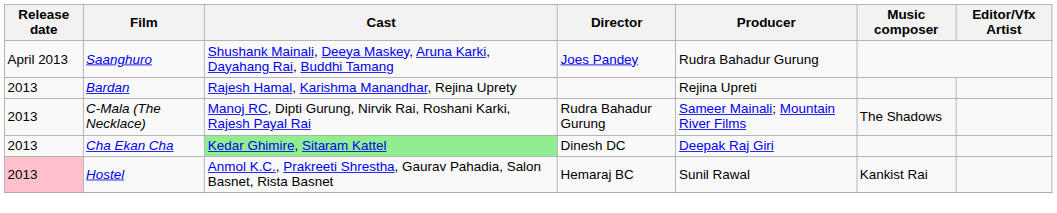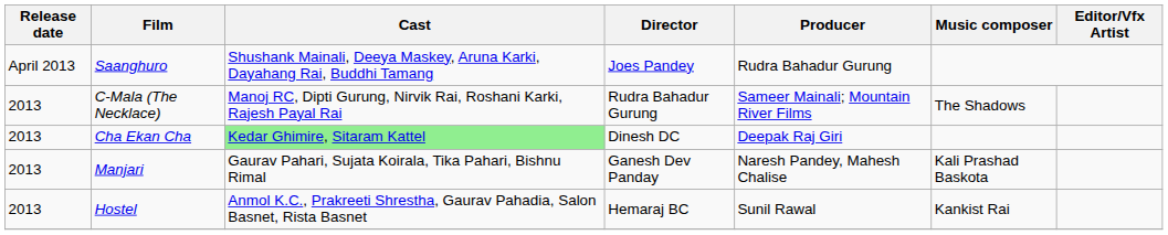- row: 2013 | Bardan | Rajesh Hamal, Karishma Manandhar, Rejina Uprety | Rejina Upreti
+ row: 2013 | Manjari | Gaurav Pahari, Sujata Koirala, Tika Pahari, Bishnu Rimal | Ganesh Dev Panday | Naresh Pandey, Mahesh Chalise | Kali Prashad Baskota
Hostel | Release date: pink background -> no background
